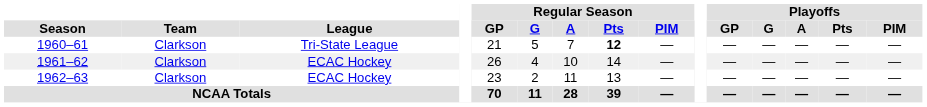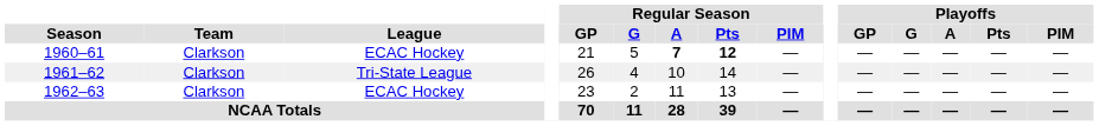1960–61 | League: Tri-State League -> ECAC Hockey
1960–61 | Regular Season / A: normal -> bold
1961–62 | League: ECAC Hockey -> Tri-State League
